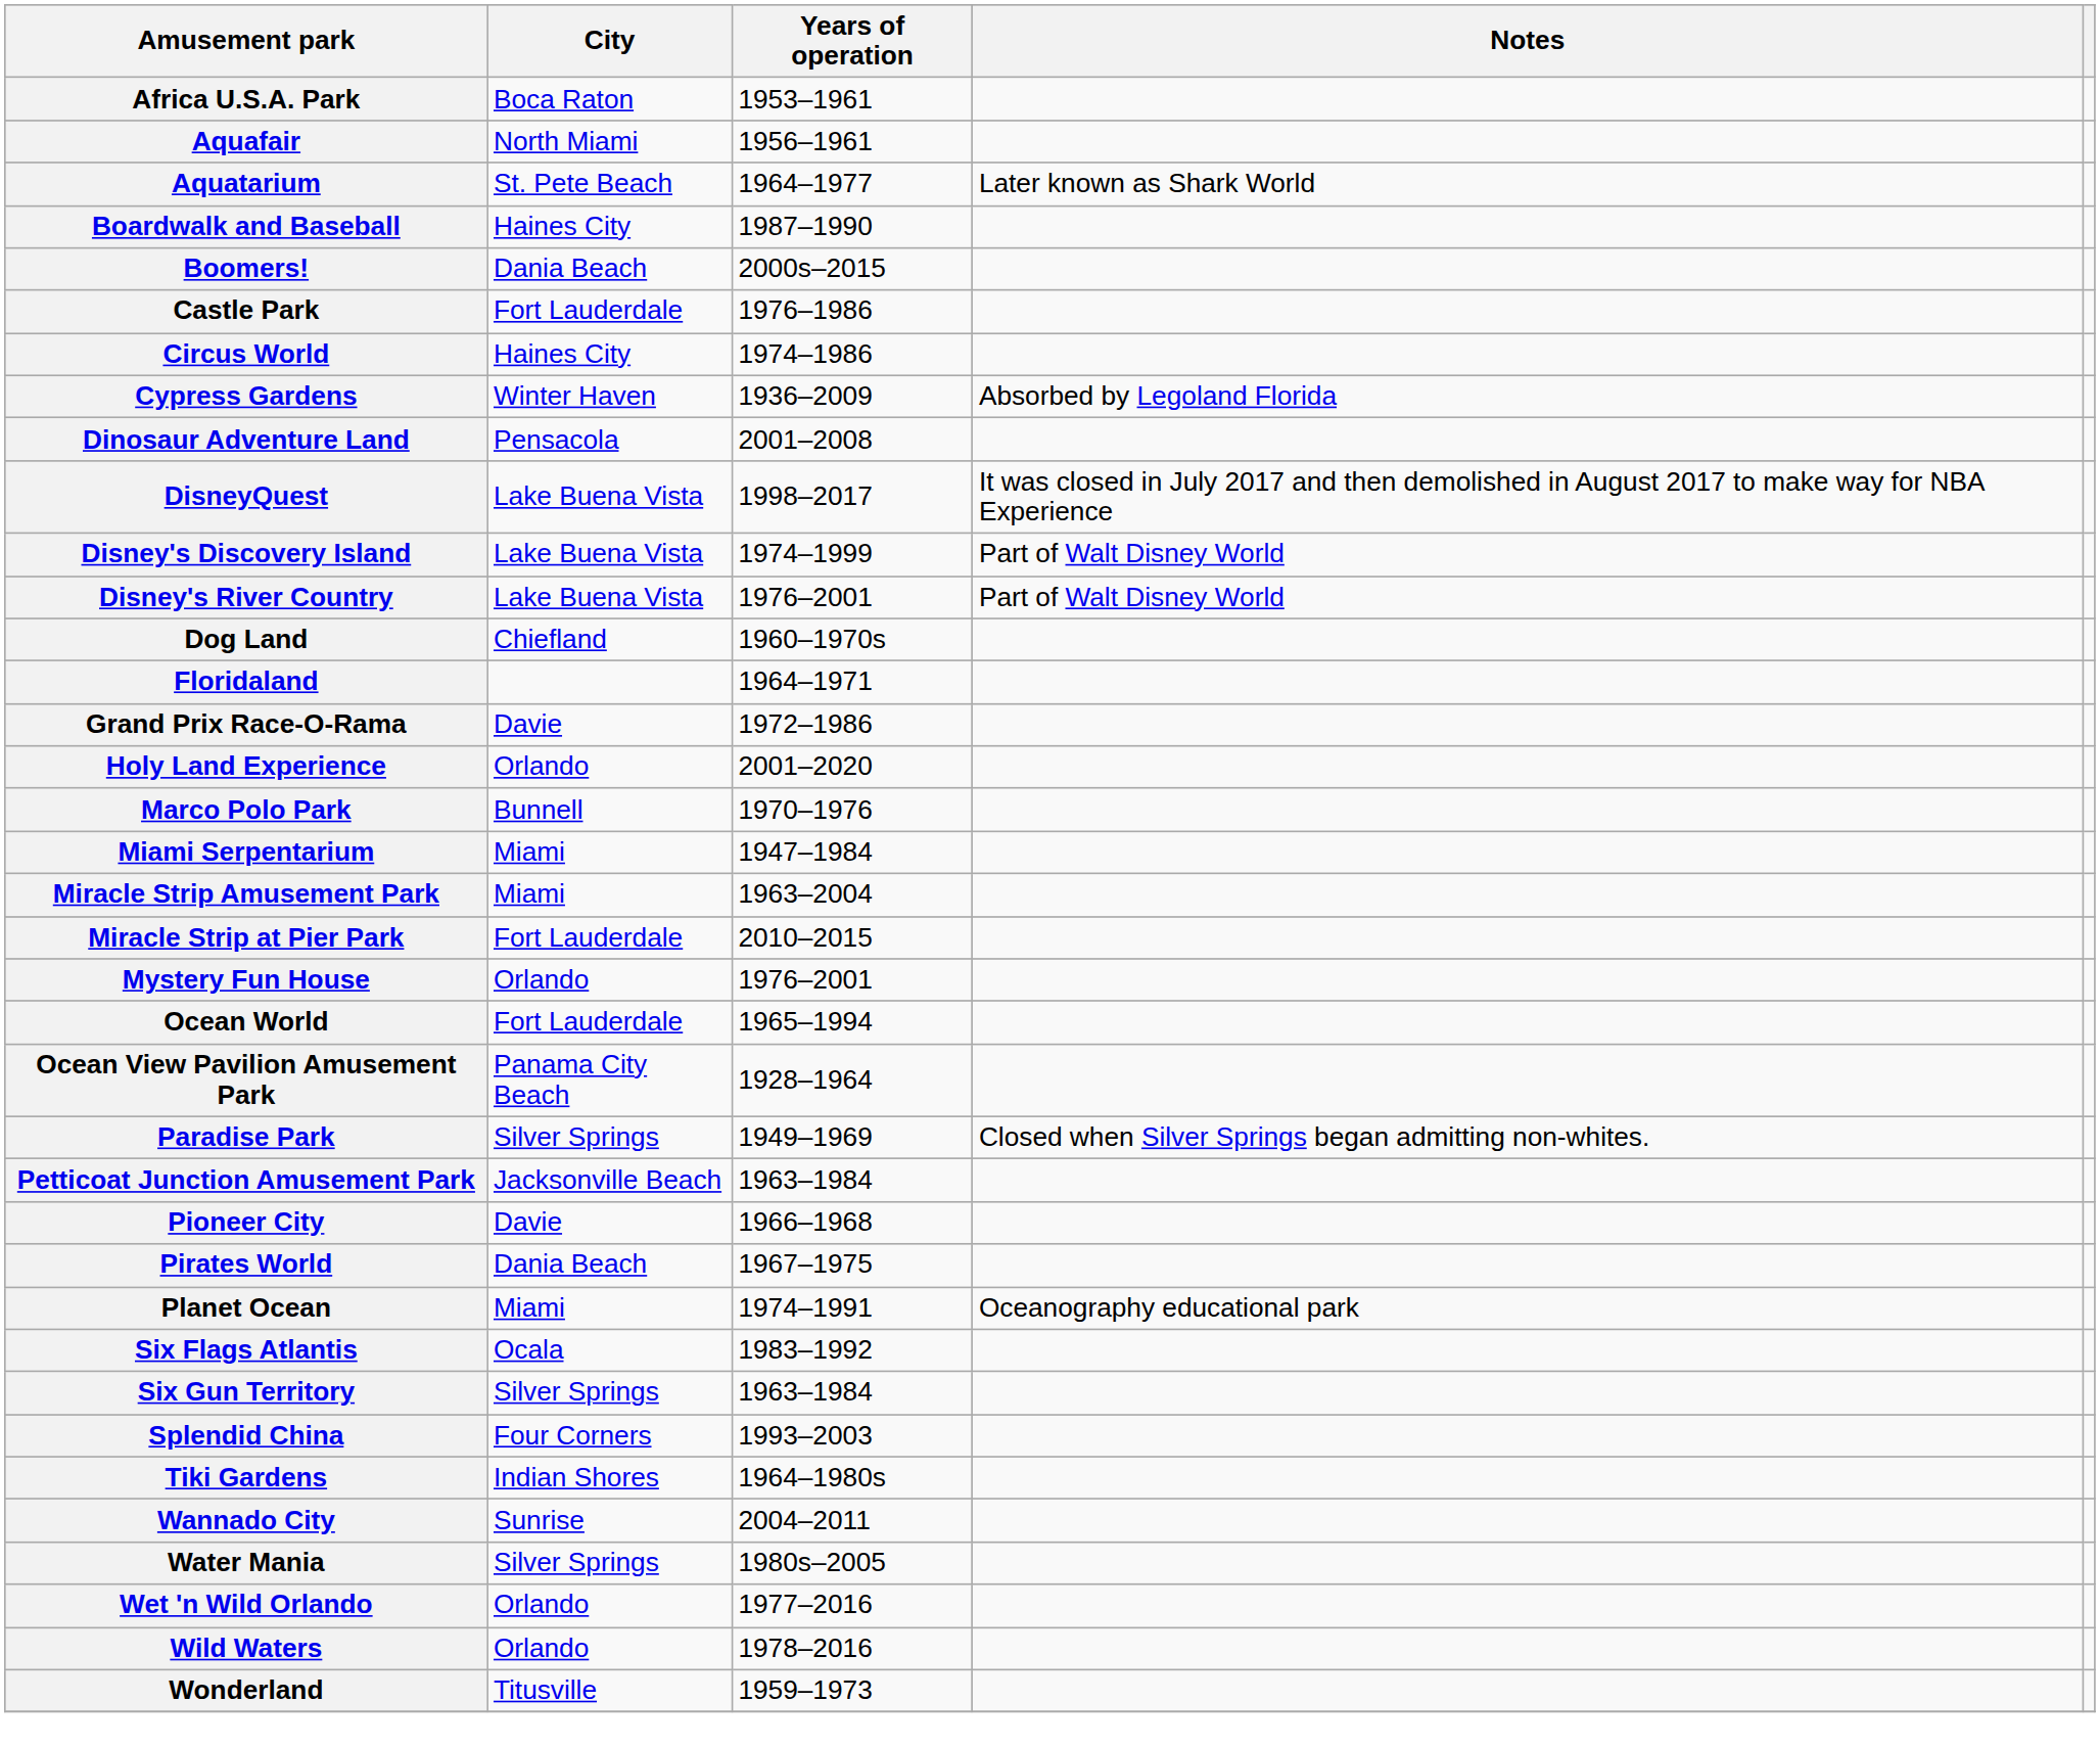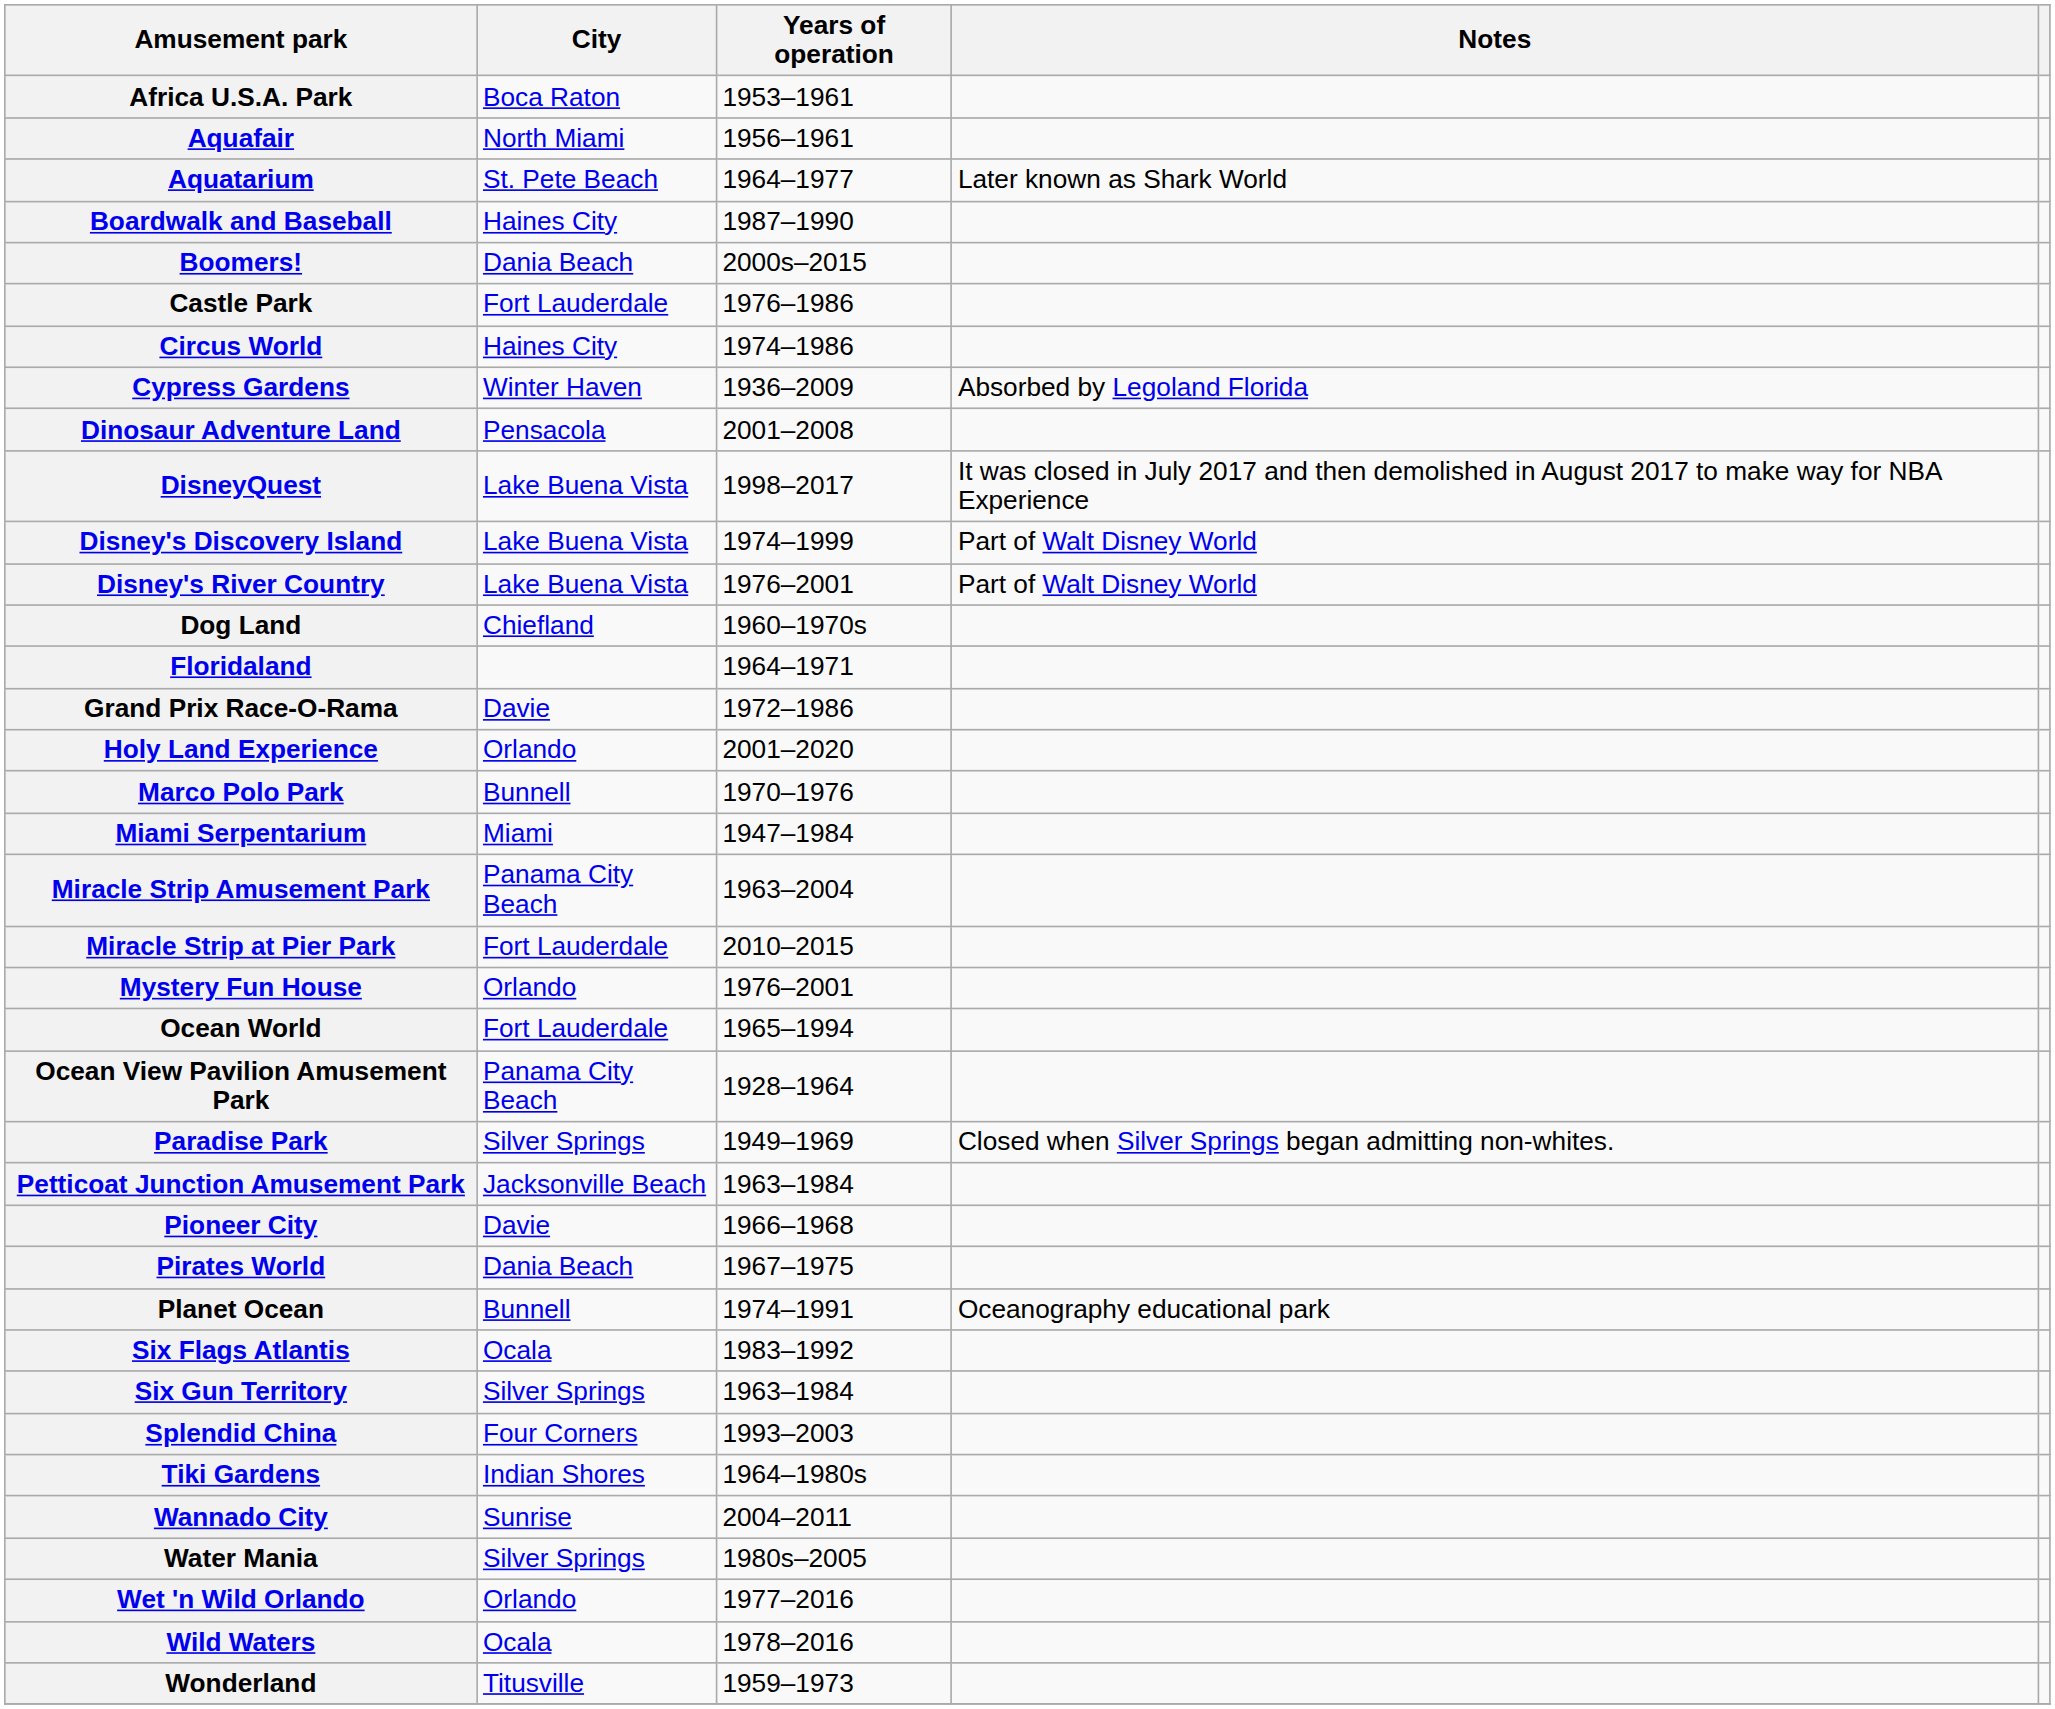Miracle Strip Amusement Park | City: Miami -> Panama City Beach
Planet Ocean | City: Miami -> Bunnell
Wild Waters | City: Orlando -> Ocala
